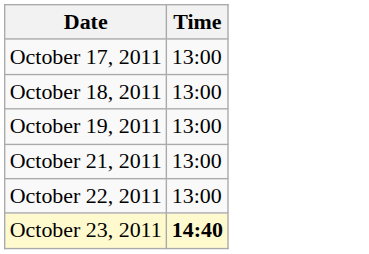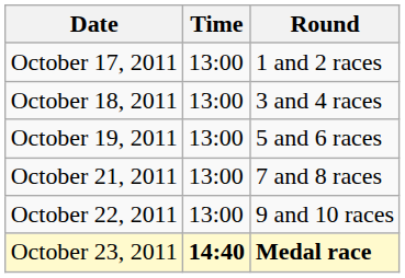+ column: Round | 1 and 2 races | 3 and 4 races | 5 and 6 races | 7 and 8 races | 9 and 10 races | Medal race
